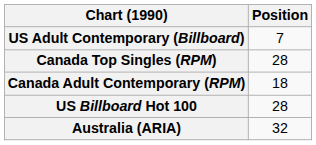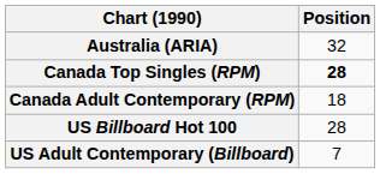rows swapped: Australia (ARIA) <-> US Adult Contemporary (Billboard)
Canada Top Singles (RPM) | Position: normal -> bold
